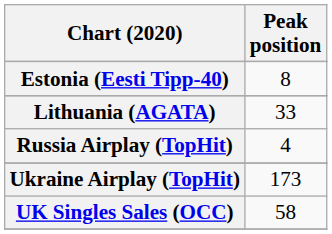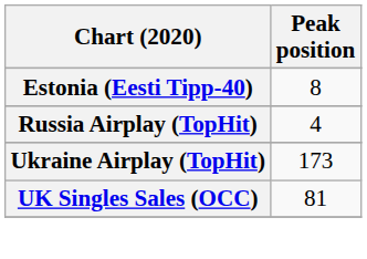- row: Lithuania (AGATA) | 33
UK Singles Sales (OCC) | Peak position: 58 -> 81
